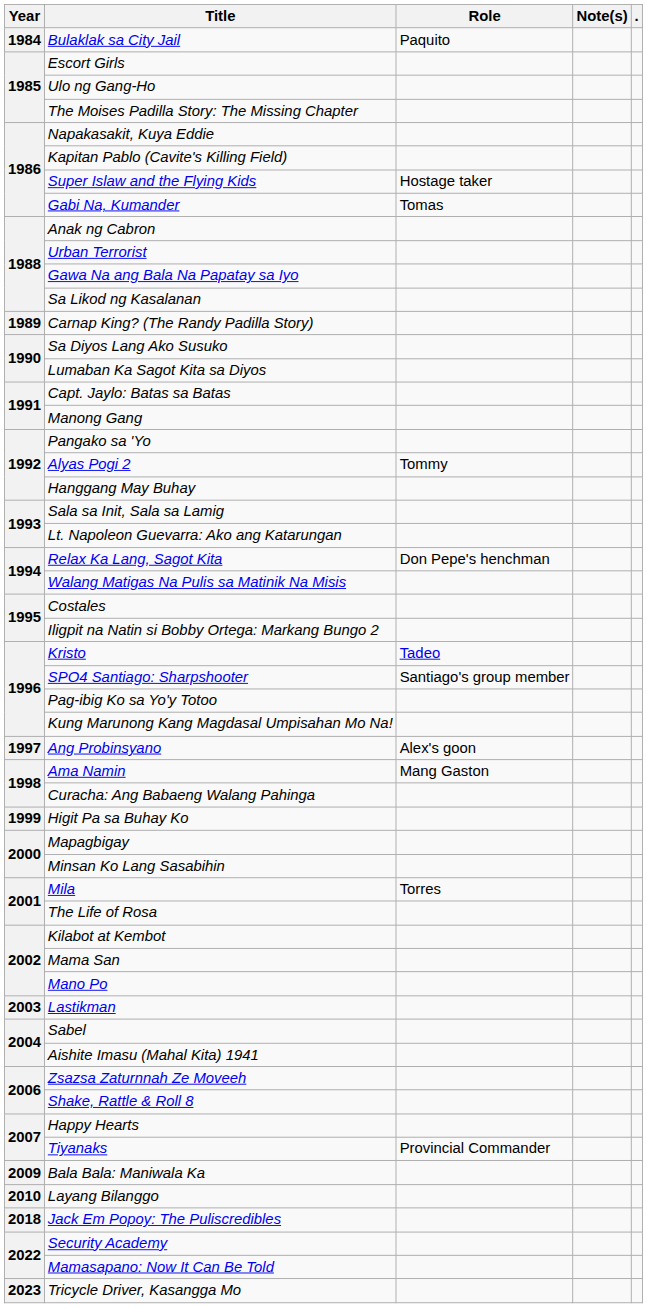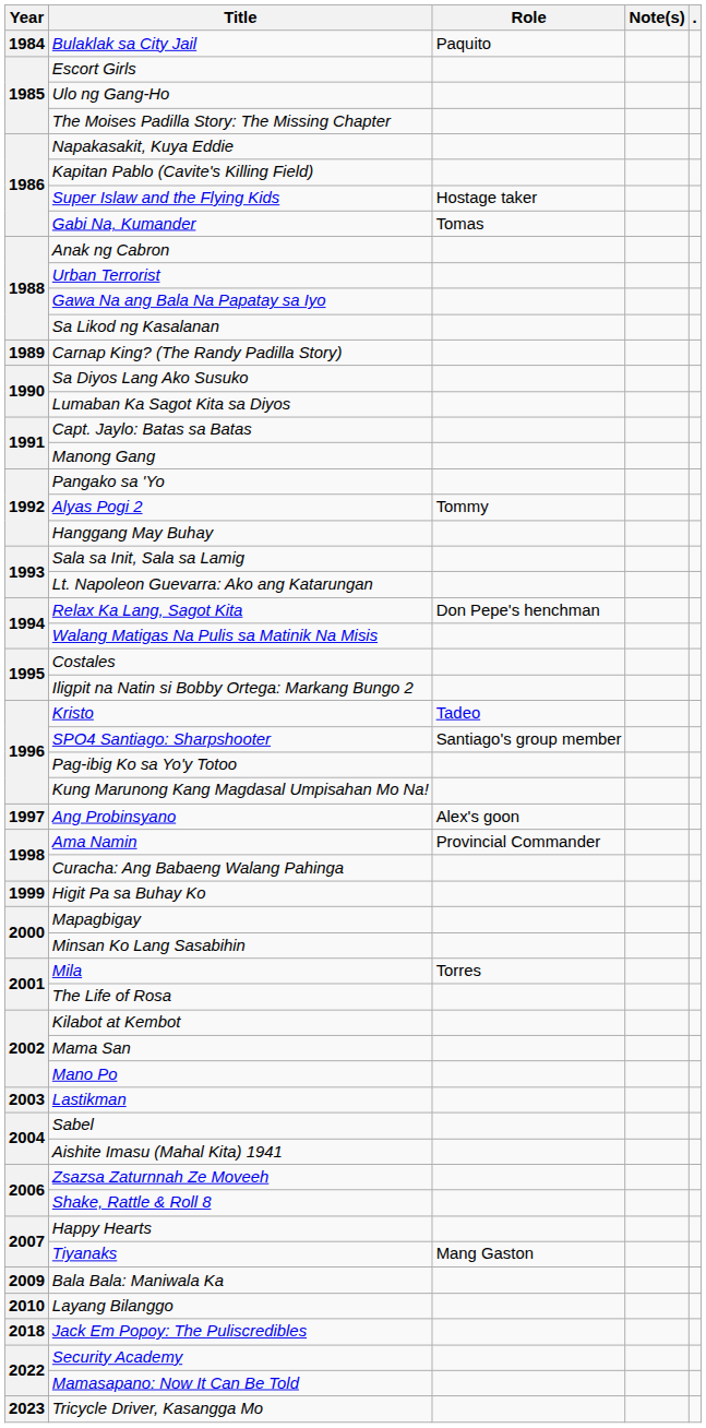Ama Namin | Role: Mang Gaston -> Provincial Commander
Tiyanaks | Role: Provincial Commander -> Mang Gaston
